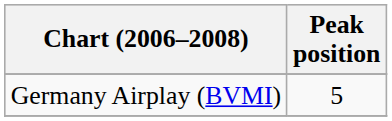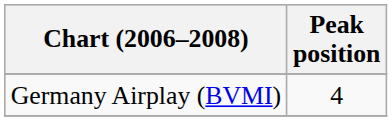Germany Airplay (BVMI) | Peak position: 5 -> 4
